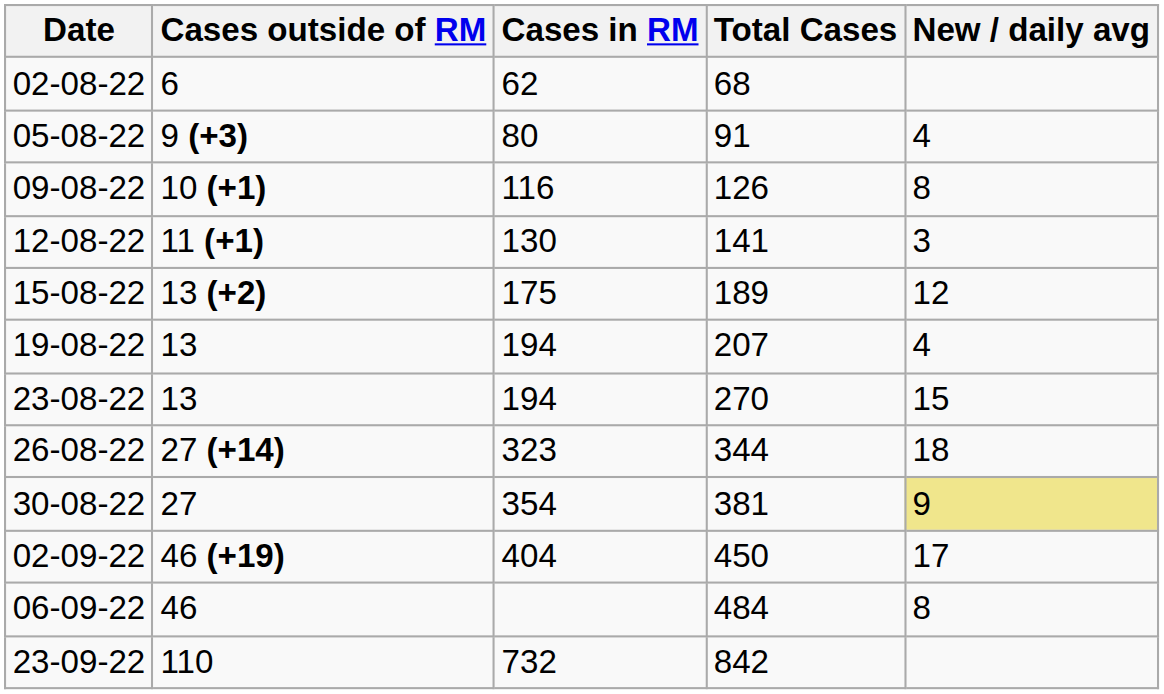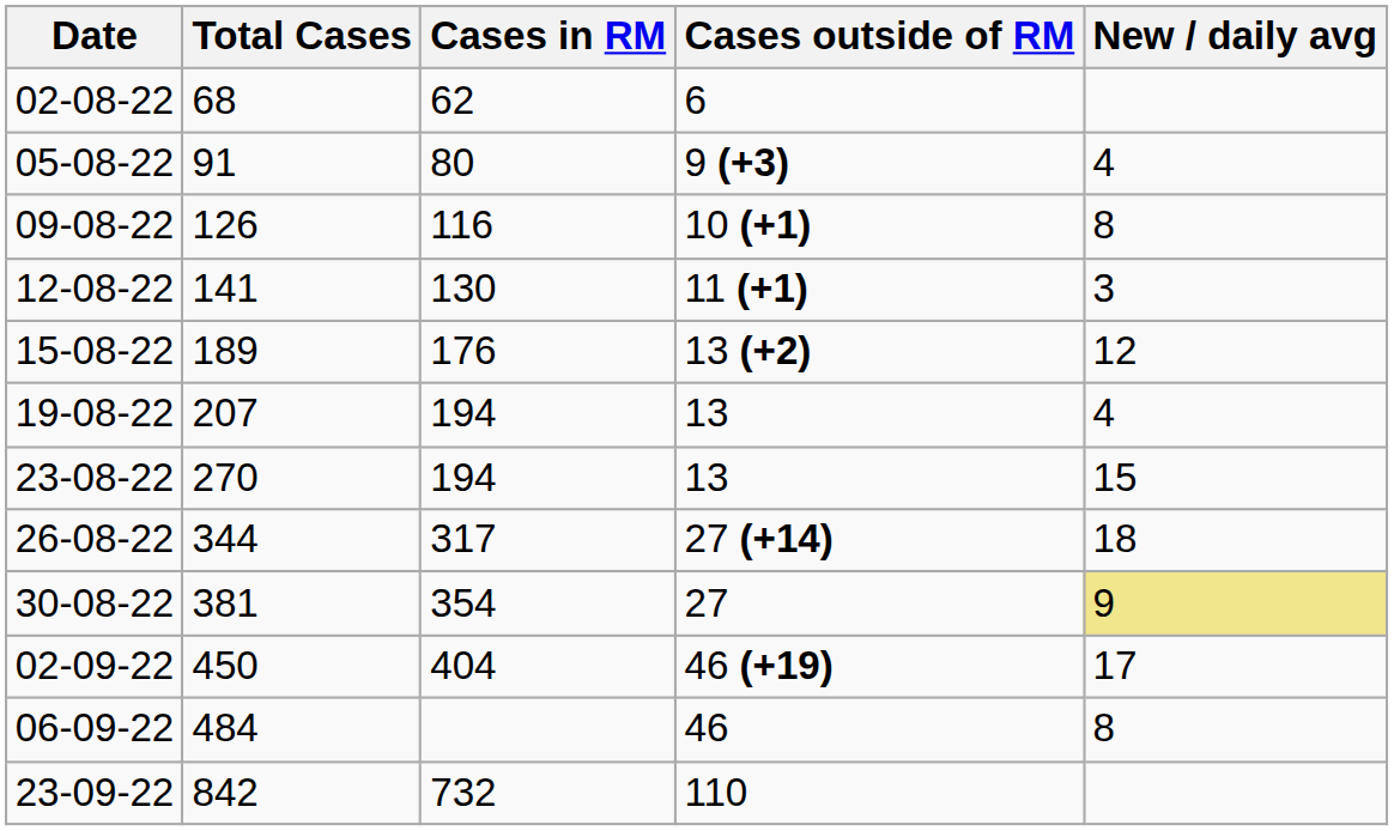columns swapped: Total Cases <-> Cases outside of RM
15-08-22 | Cases in RM: 175 -> 176
26-08-22 | Cases in RM: 323 -> 317
